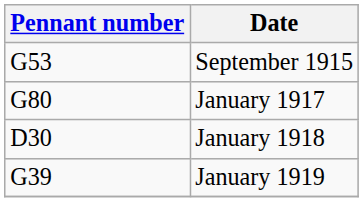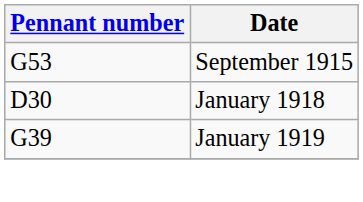- row: G80 | January 1917
